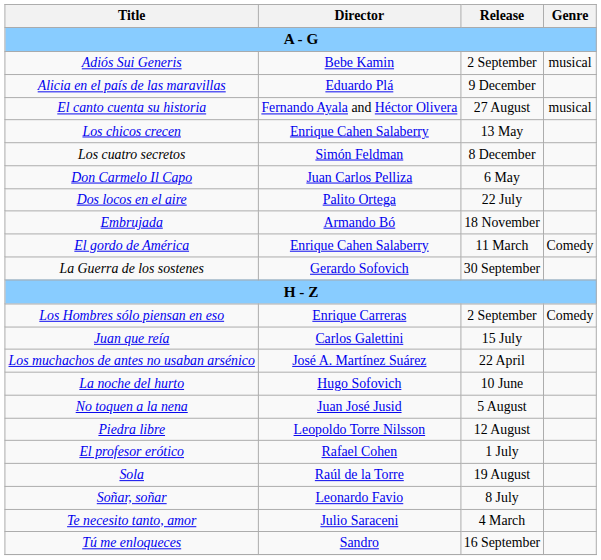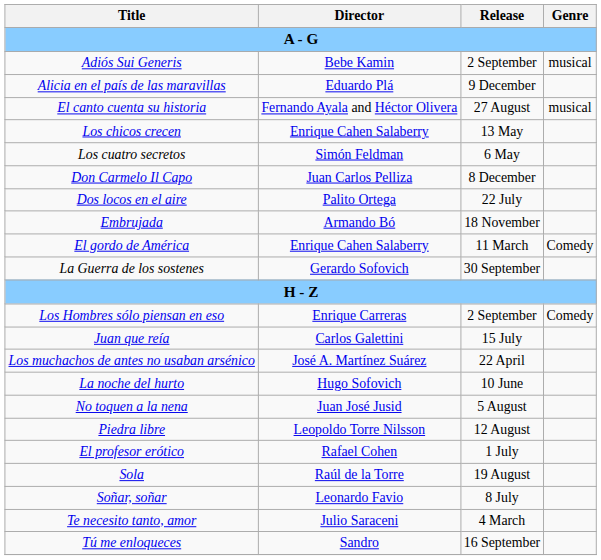Los cuatro secretos | Release: 8 December -> 6 May
Don Carmelo Il Capo | Release: 6 May -> 8 December
